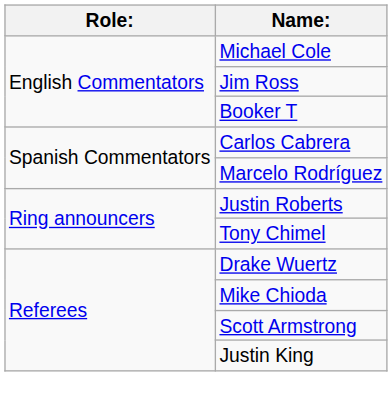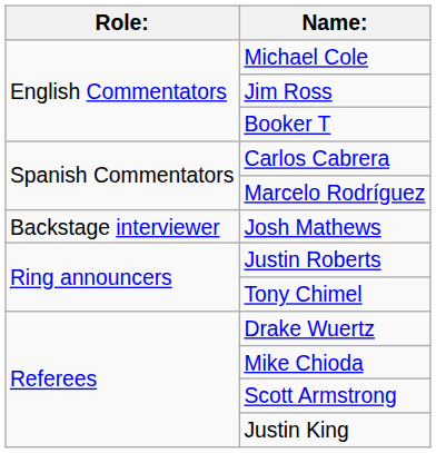+ row: Backstage interviewer | Josh Mathews
